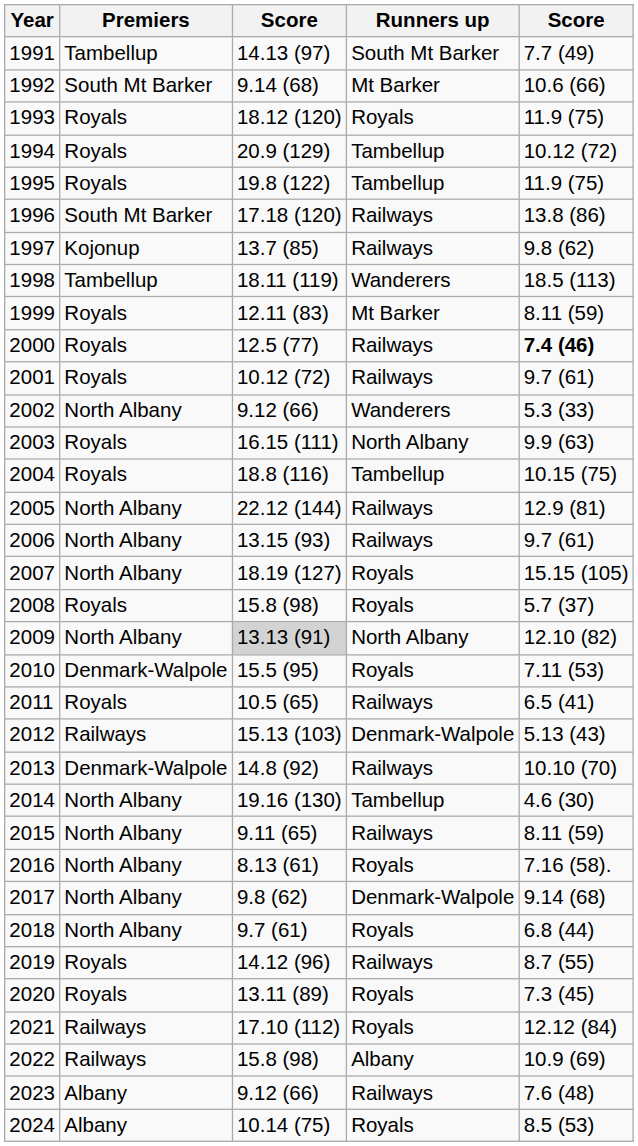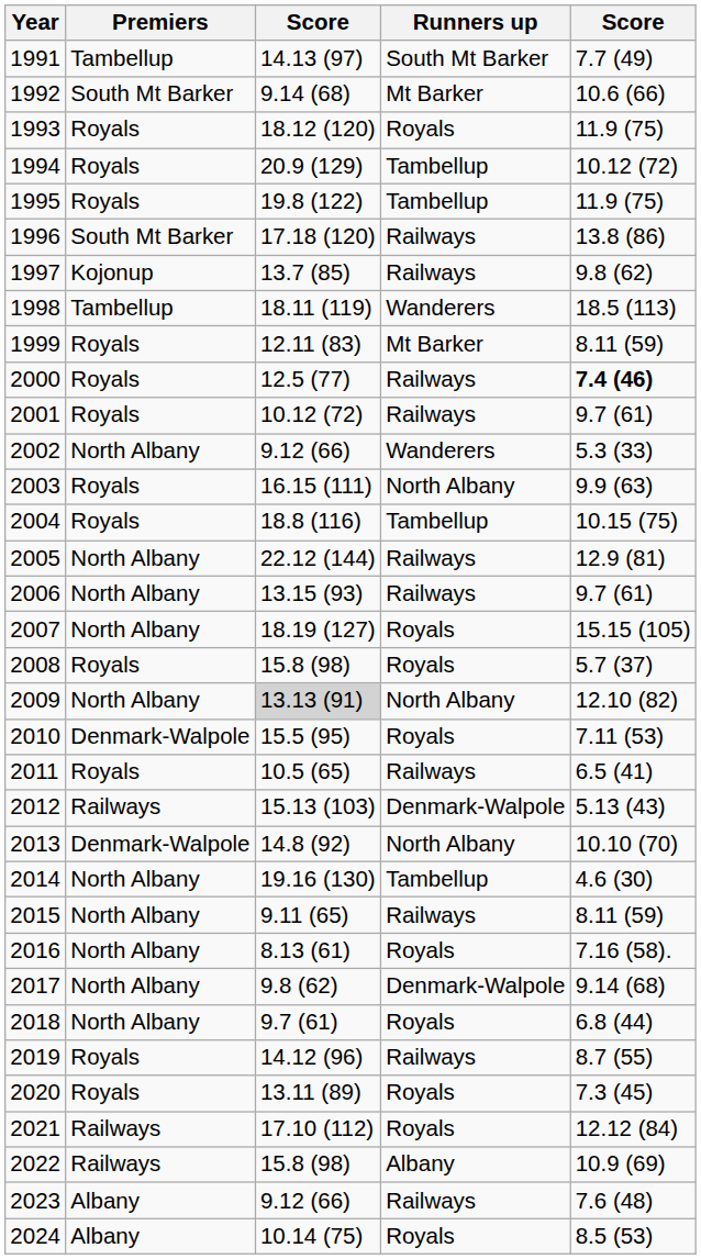2013 | Runners up: Railways -> North Albany
